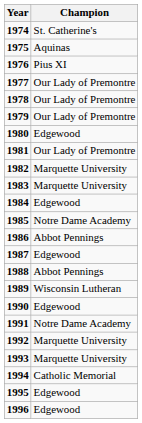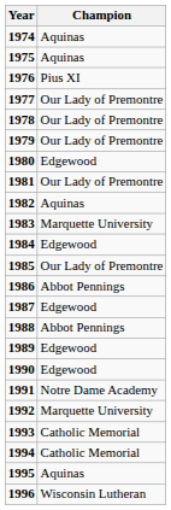1974 | Champion: St. Catherine's -> Aquinas
1982 | Champion: Marquette University -> Aquinas
1985 | Champion: Notre Dame Academy -> Our Lady of Premontre
1989 | Champion: Wisconsin Lutheran -> Edgewood
1993 | Champion: Marquette University -> Catholic Memorial
1995 | Champion: Edgewood -> Aquinas
1996 | Champion: Edgewood -> Wisconsin Lutheran
